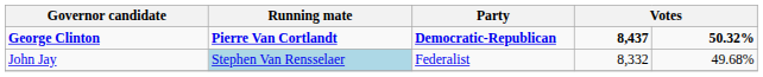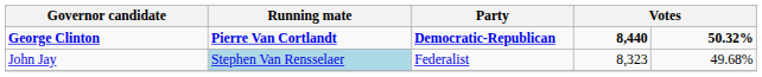George Clinton | column 4: 8,437 -> 8,440
John Jay | column 4: 8,332 -> 8,323
